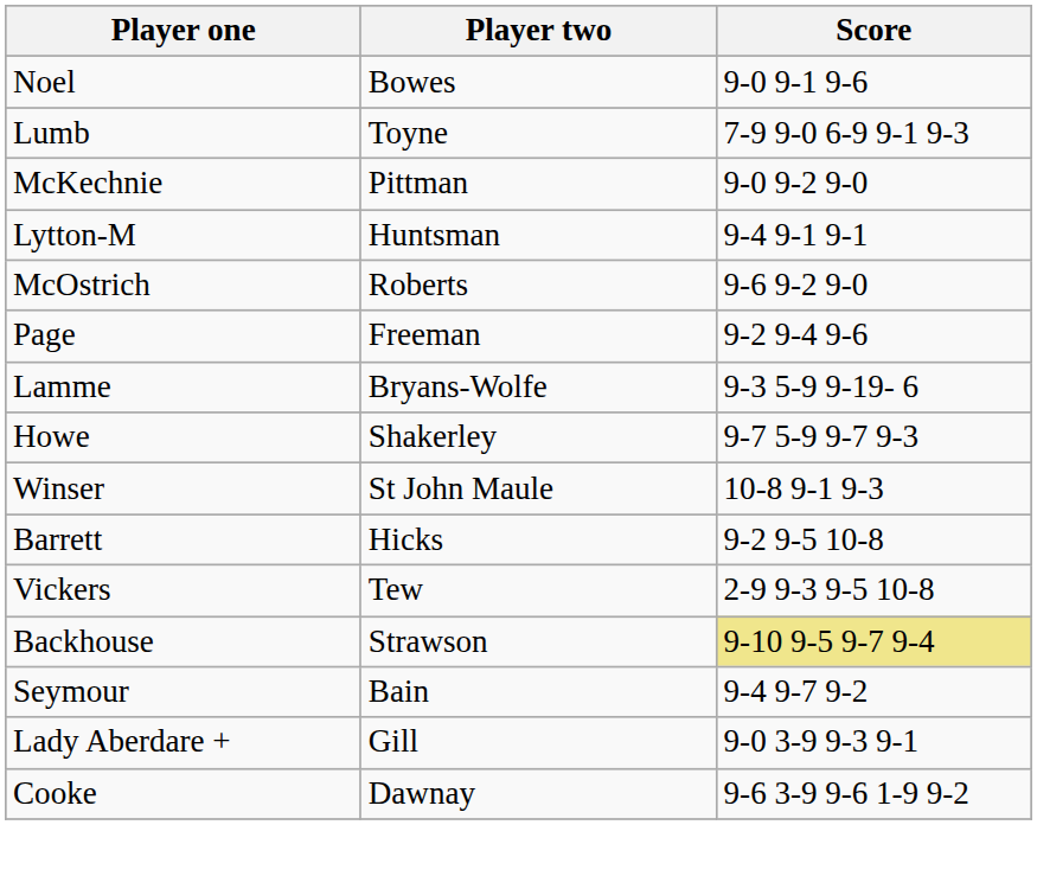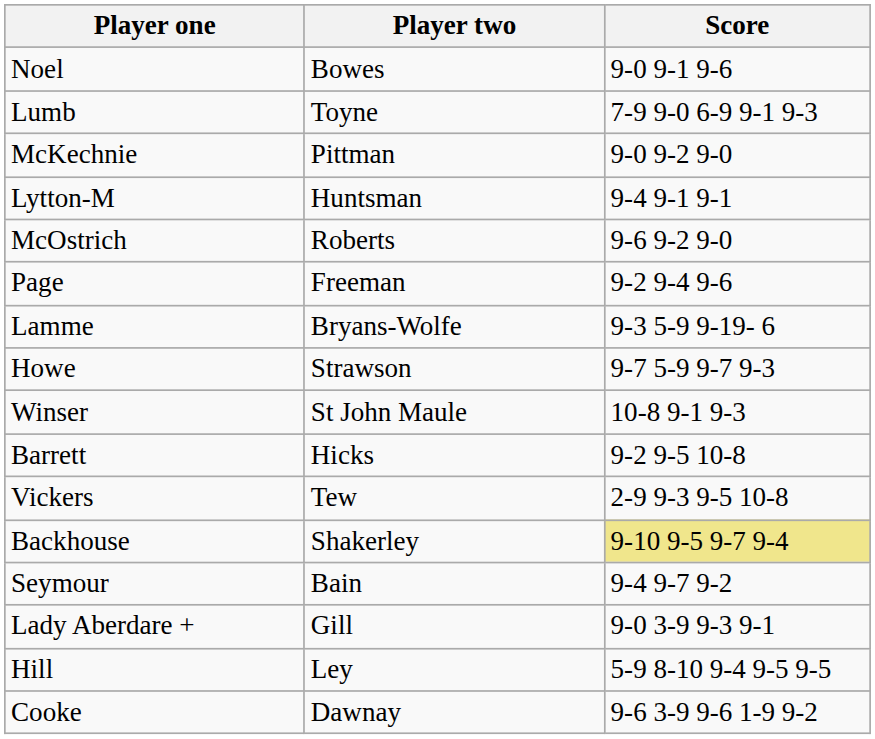Howe | Player two: Shakerley -> Strawson
Backhouse | Player two: Strawson -> Shakerley
+ row: Hill | Ley | 5-9 8-10 9-4 9-5 9-5
